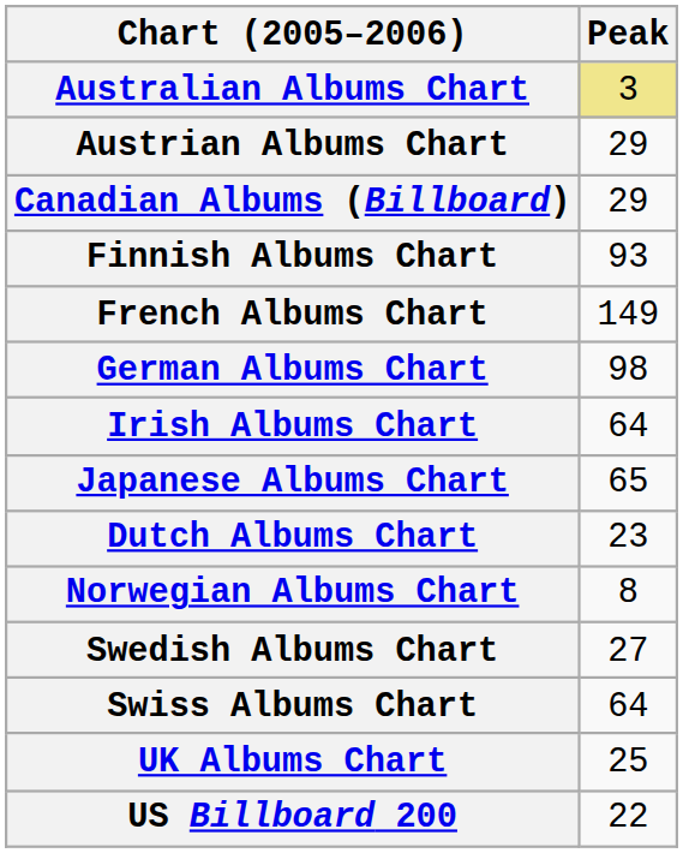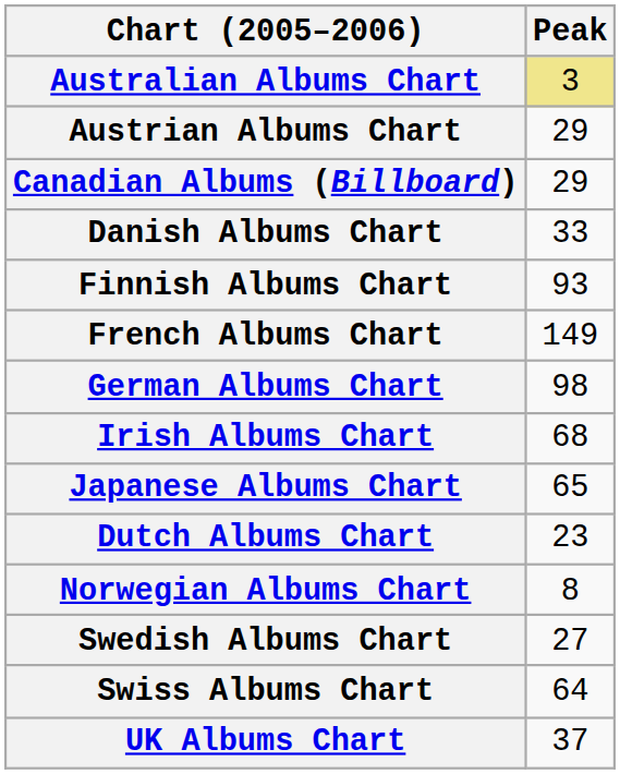+ row: Danish Albums Chart | 33
Irish Albums Chart | Peak: 64 -> 68
UK Albums Chart | Peak: 25 -> 37
- row: US Billboard 200 | 22
